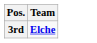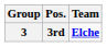+ column: Group | 3
